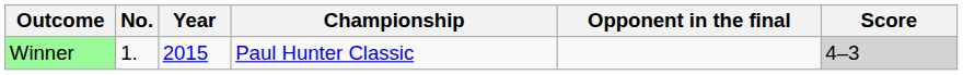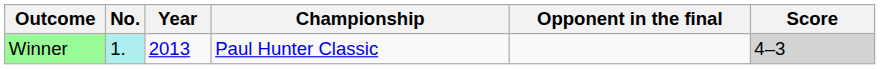Winner | No.: no background -> paleturquoise background
Winner | Year: 2015 -> 2013
